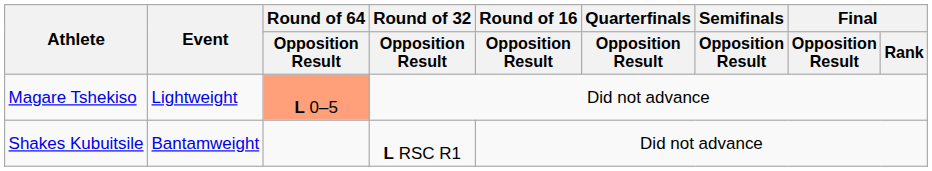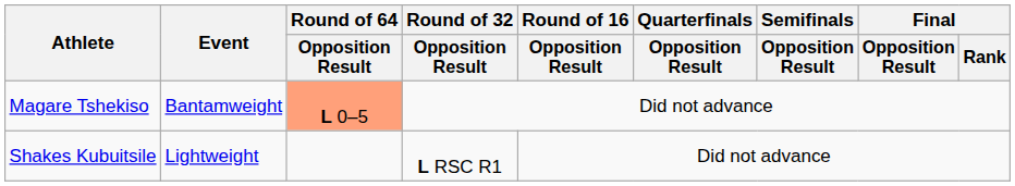Magare Tshekiso | Event: Lightweight -> Bantamweight
Shakes Kubuitsile | Event: Bantamweight -> Lightweight
